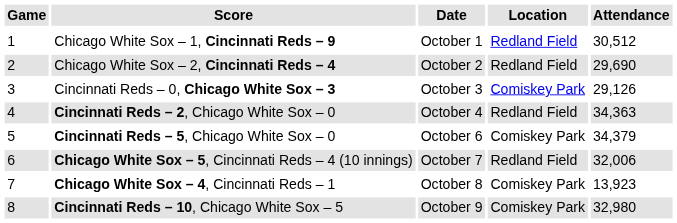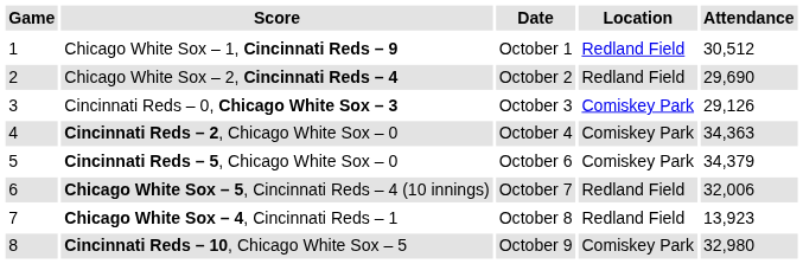Cincinnati Reds – 2, Chicago White Sox – 0 | Location: Redland Field -> Comiskey Park
Chicago White Sox – 4, Cincinnati Reds – 1 | Location: Comiskey Park -> Redland Field
